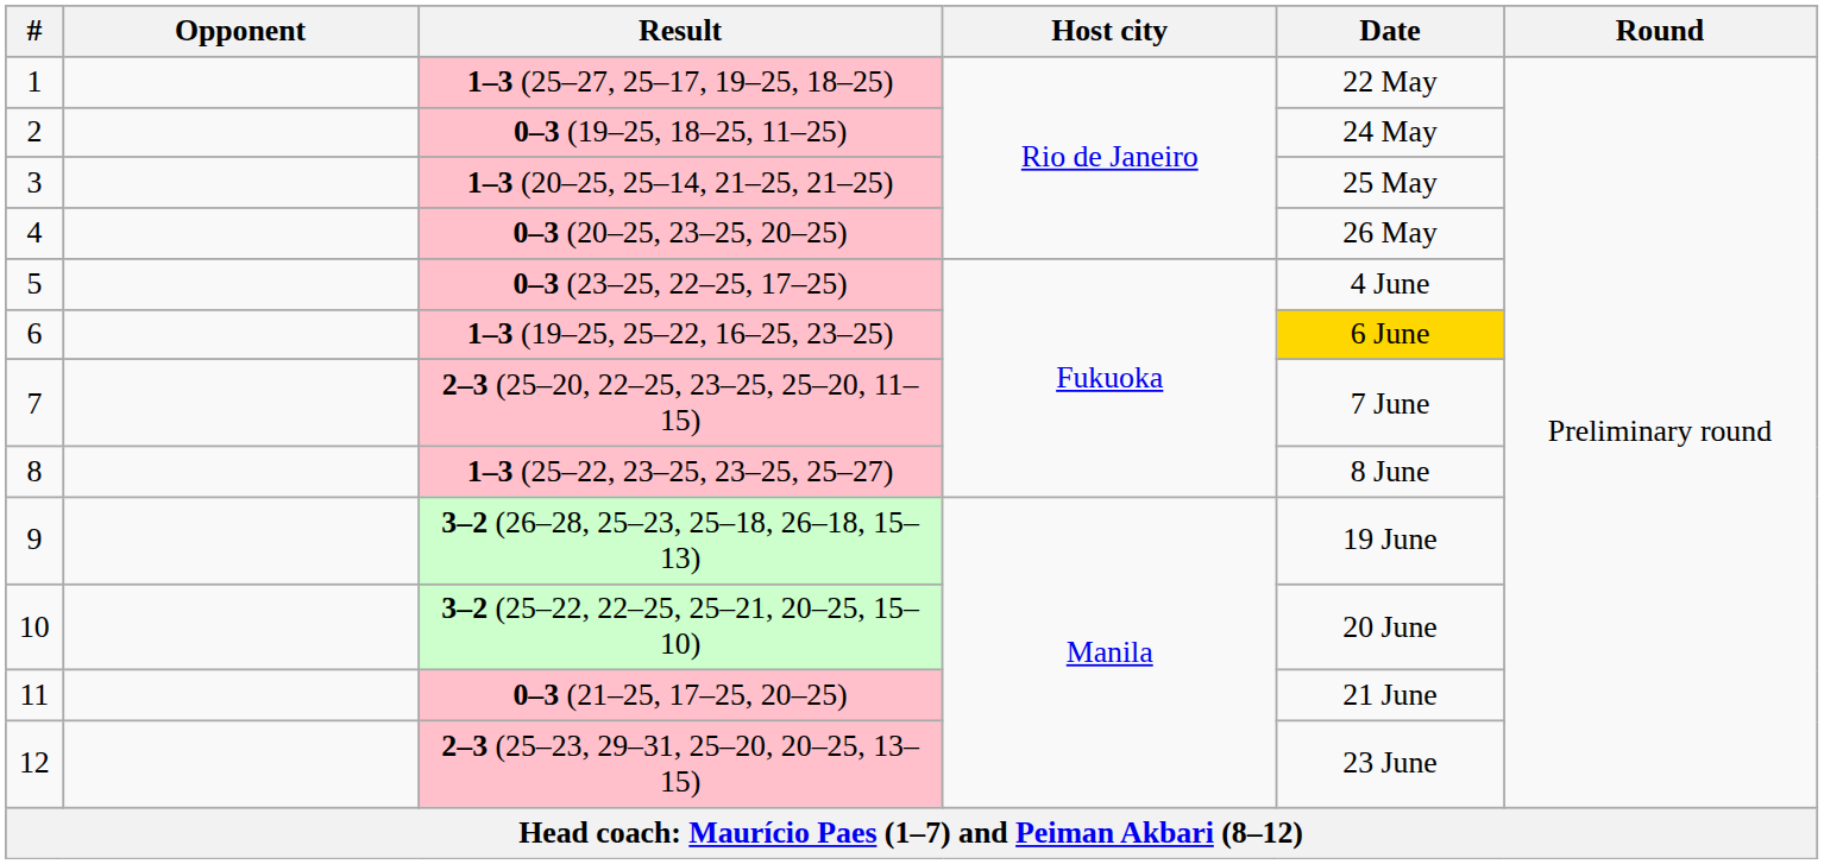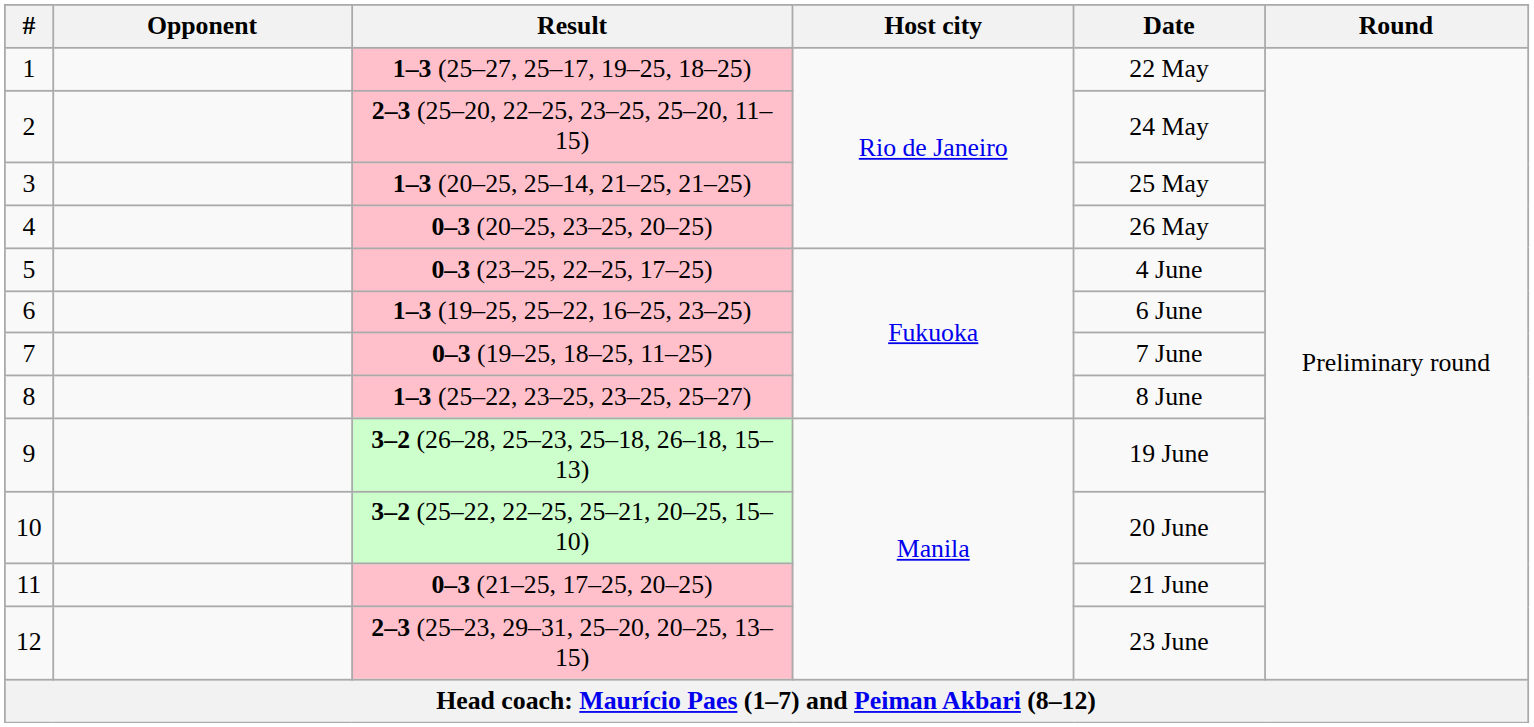2 | Result: 0–3 (19–25, 18–25, 11–25) -> 2–3 (25–20, 22–25, 23–25, 25–20, 11–15)
6 | Date: gold background -> no background
7 | Result: 2–3 (25–20, 22–25, 23–25, 25–20, 11–15) -> 0–3 (19–25, 18–25, 11–25)
